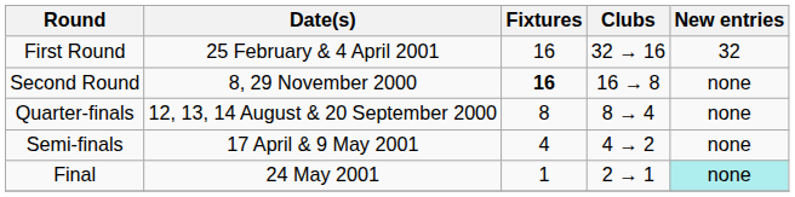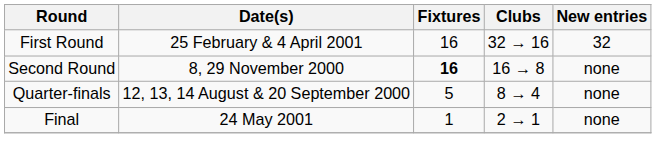Quarter-finals | Fixtures: 8 -> 5
- row: Semi-finals | 17 April & 9 May 2001 | 4 | 4 → 2 | none
Final | New entries: paleturquoise background -> no background
